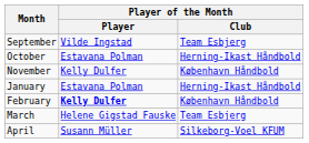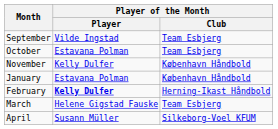October | Player of the Month / Club: Herning-Ikast Håndbold -> Team Esbjerg
January | Player of the Month / Club: Herning-Ikast Håndbold -> København Håndbold
February | Player of the Month / Club: København Håndbold -> Herning-Ikast Håndbold
